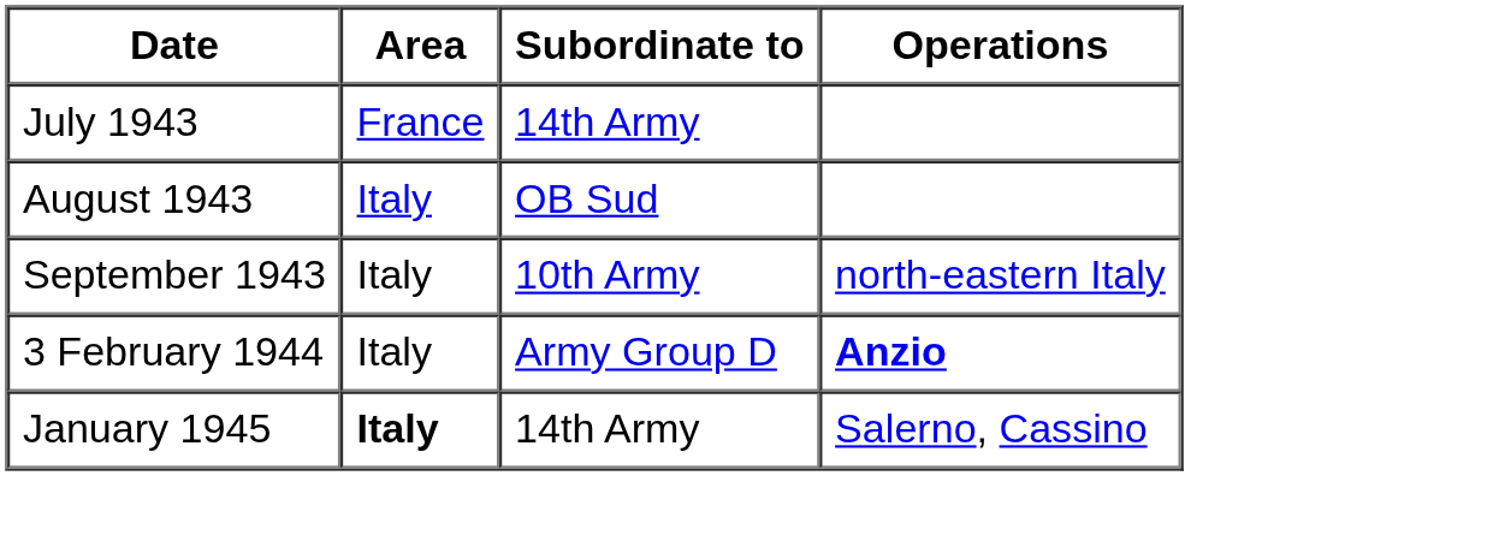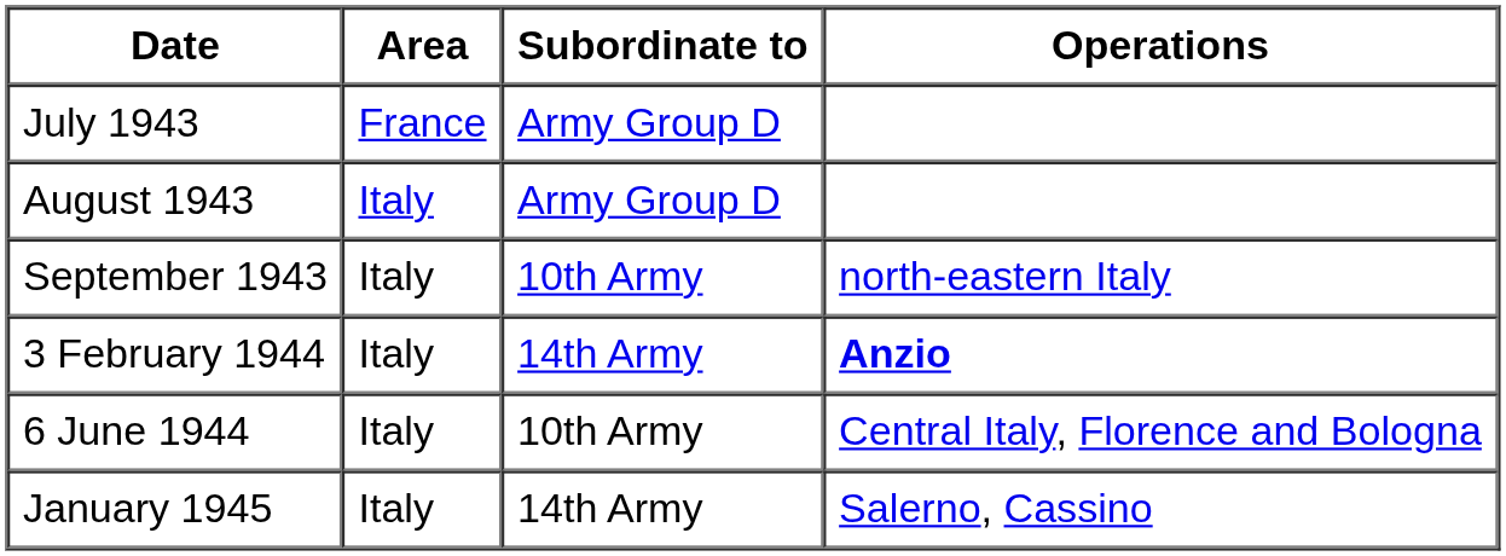July 1943 | Subordinate to: 14th Army -> Army Group D
August 1943 | Subordinate to: OB Sud -> Army Group D
3 February 1944 | Subordinate to: Army Group D -> 14th Army
+ row: 6 June 1944 | Italy | 10th Army | Central Italy, Florence and Bologna
January 1945 | Area: bold -> normal
